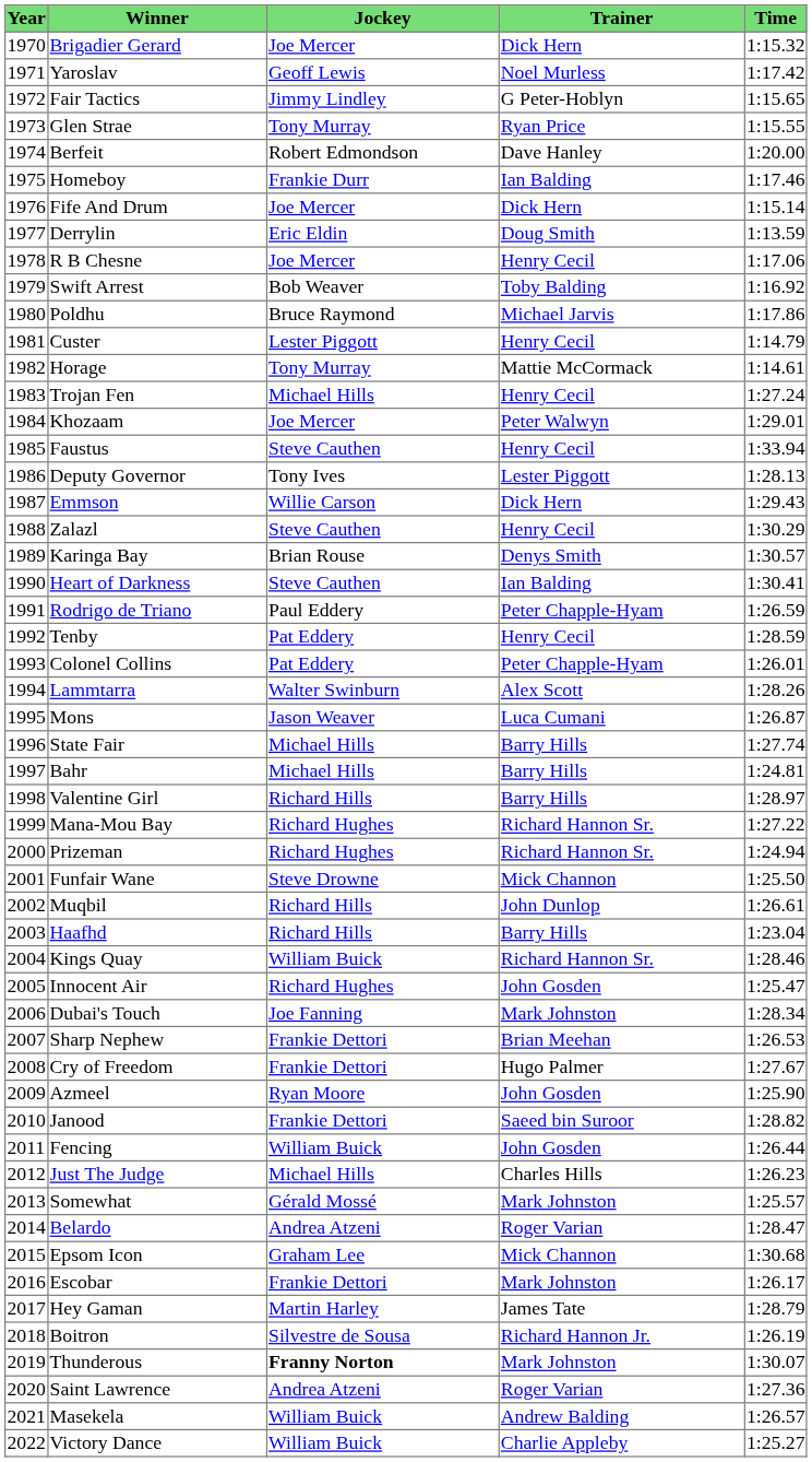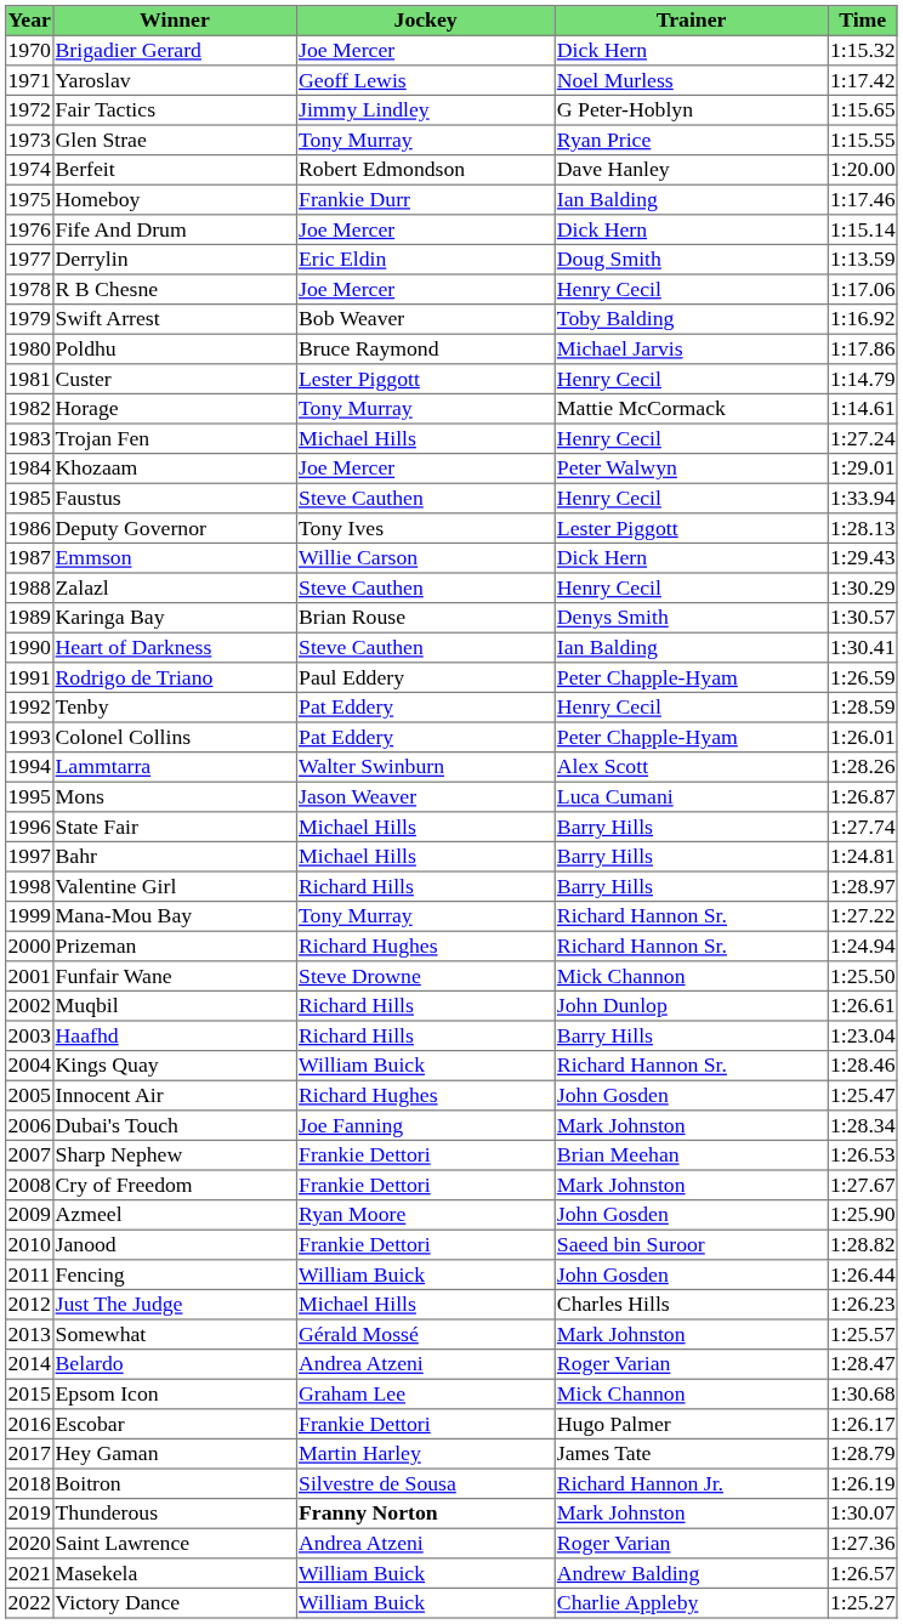Mana-Mou Bay | Jockey: Richard Hughes -> Tony Murray
Cry of Freedom | Trainer: Hugo Palmer -> Mark Johnston
Escobar | Trainer: Mark Johnston -> Hugo Palmer
